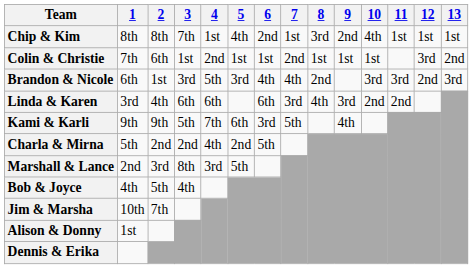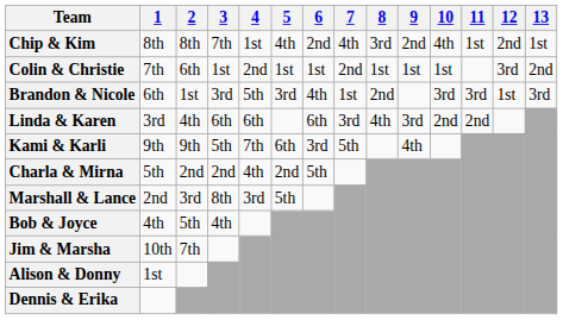Chip & Kim | 7: 1st -> 4th
Chip & Kim | 12: 1st -> 2nd
Brandon & Nicole | 7: 4th -> 1st
Brandon & Nicole | 12: 2nd -> 1st
